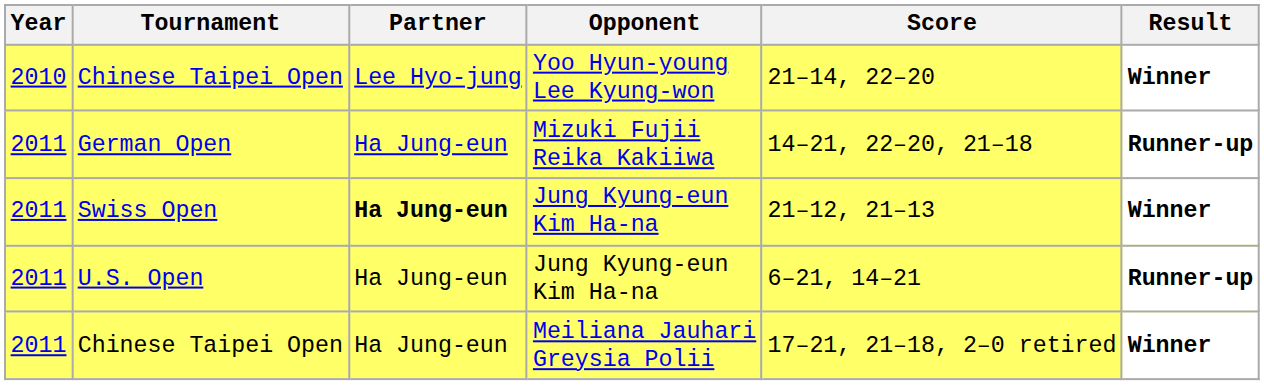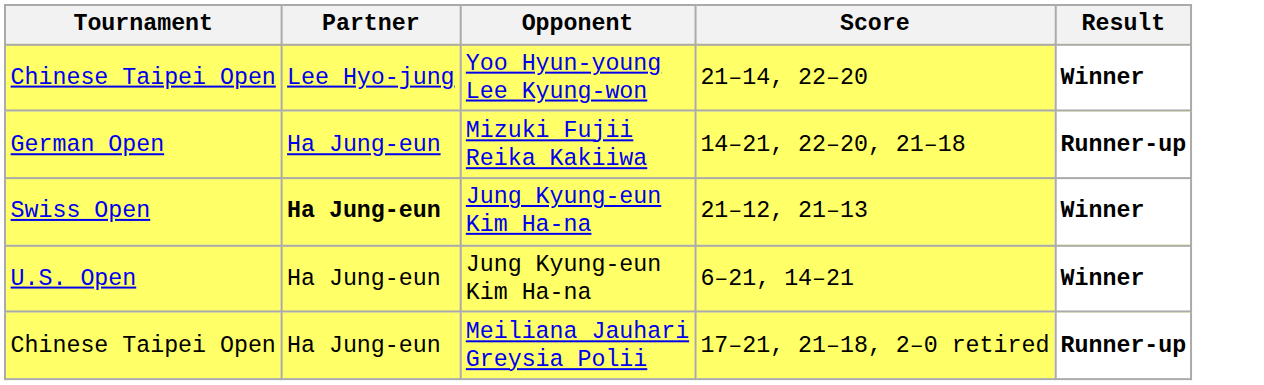- column: Year | 2010 | 2011 | 2011 | 2011 | 2011
U.S. Open | Result: Runner-up -> Winner
Chinese Taipei Open / Meiliana Jauhari Greysia Polii | Result: Winner -> Runner-up
